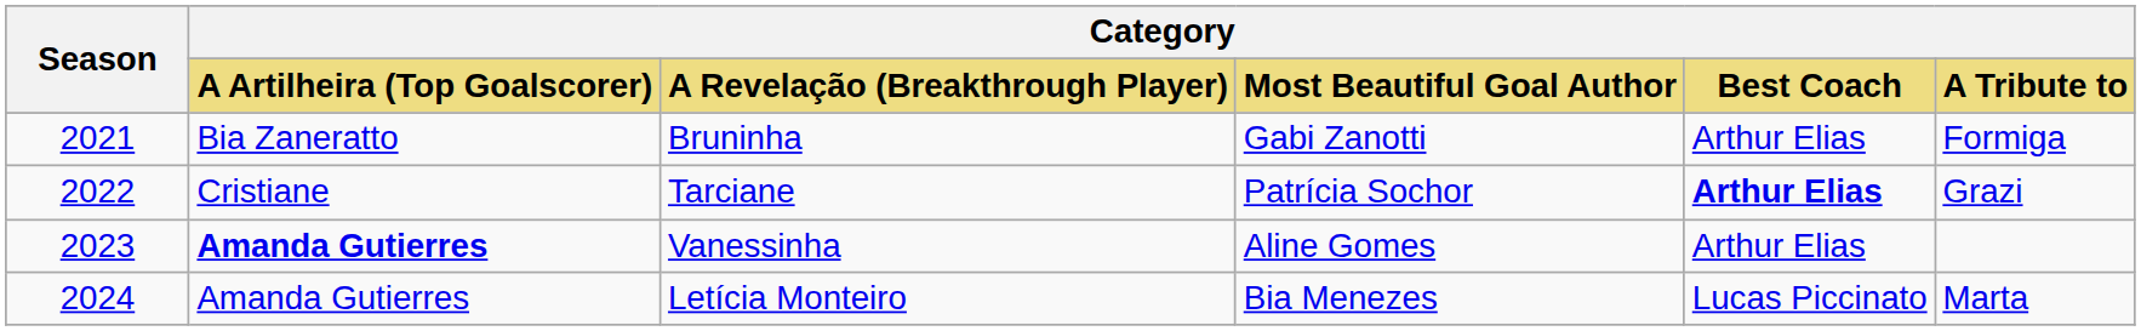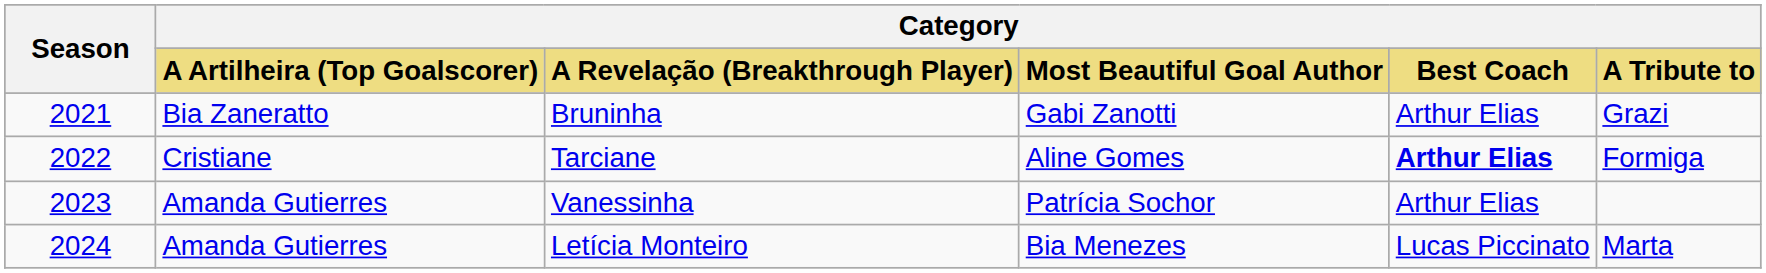Bruninha | Category / A Tribute to: Formiga -> Grazi
Tarciane | Category / Most Beautiful Goal Author: Patrícia Sochor -> Aline Gomes
Tarciane | Category / A Tribute to: Grazi -> Formiga
Vanessinha | Category / A Artilheira (Top Goalscorer): bold -> normal
Vanessinha | Category / Most Beautiful Goal Author: Aline Gomes -> Patrícia Sochor
